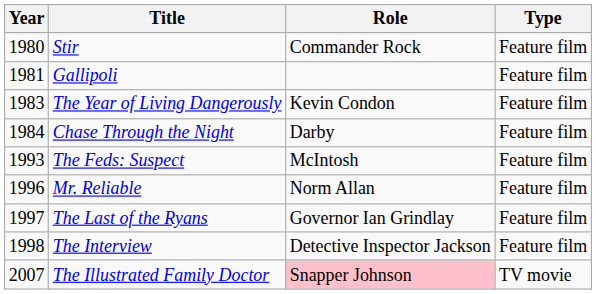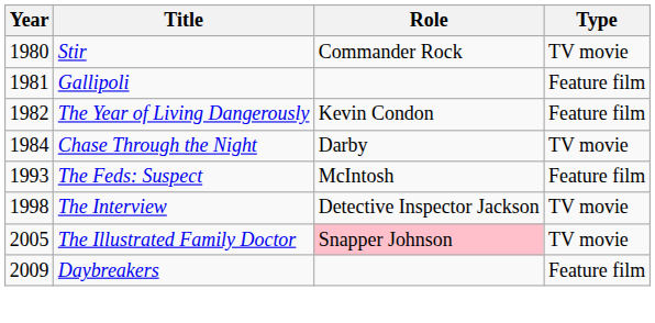Stir | Type: Feature film -> TV movie
The Year of Living Dangerously | Year: 1983 -> 1982
Chase Through the Night | Type: Feature film -> TV movie
- row: 1996 | Mr. Reliable | Norm Allan | Feature film
- row: 1997 | The Last of the Ryans | Governor Ian Grindlay | Feature film
The Interview | Type: Feature film -> TV movie
The Illustrated Family Doctor | Year: 2007 -> 2005
+ row: 2009 | Daybreakers | Feature film
